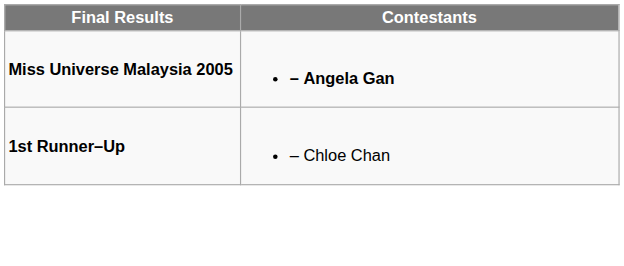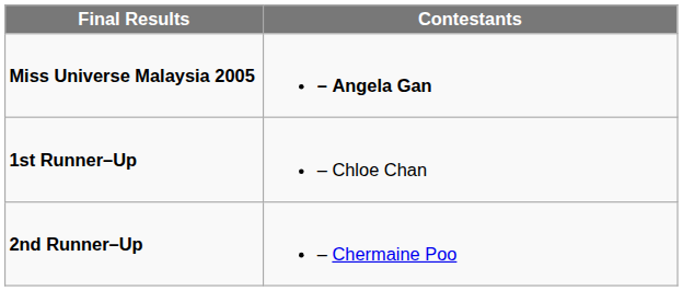+ row: 2nd Runner–Up | – Chermaine Poo
